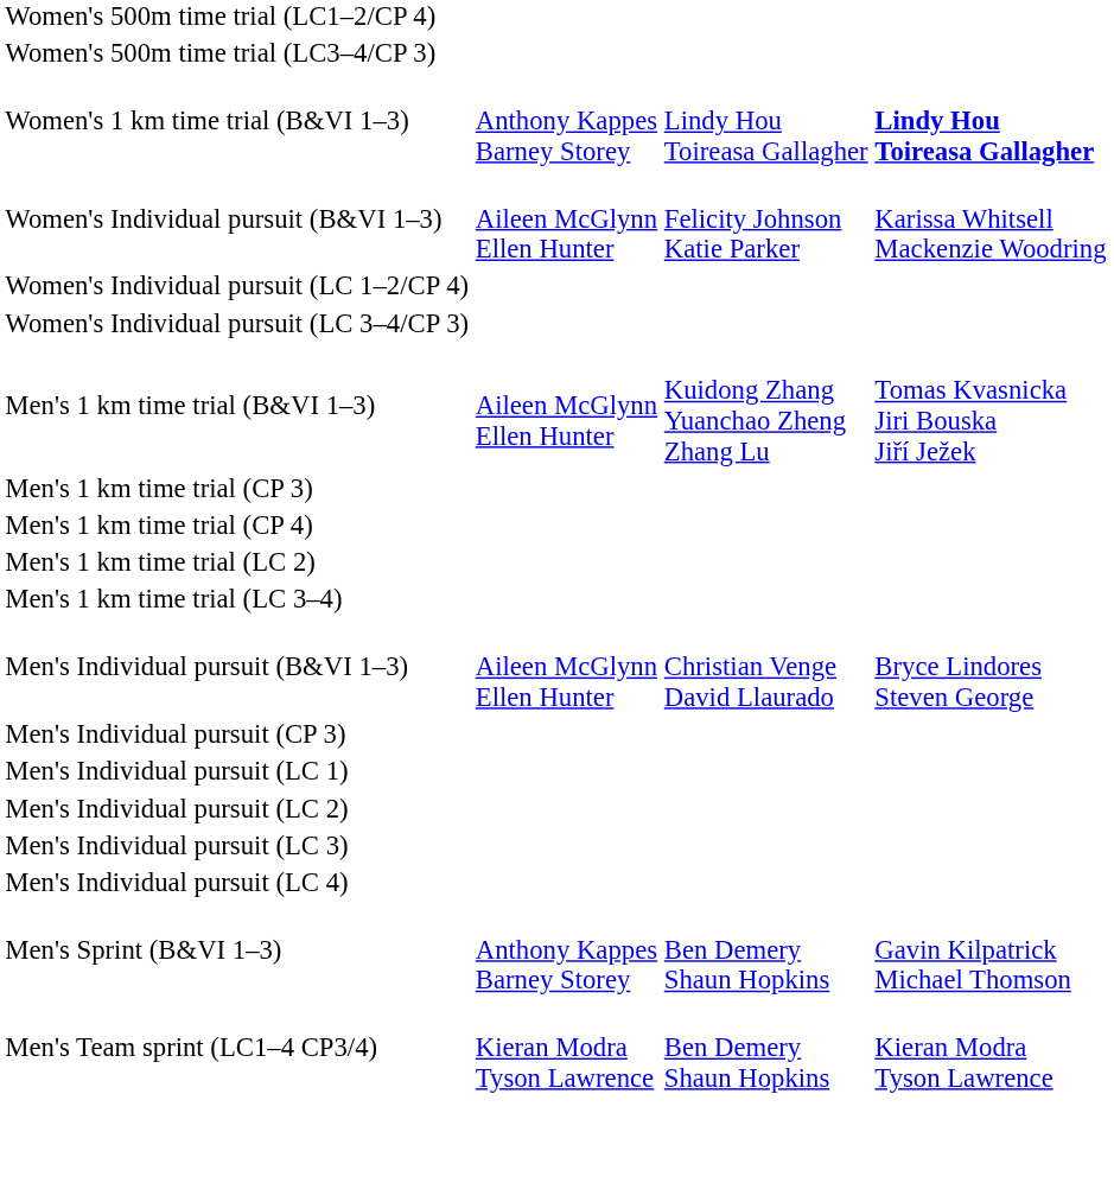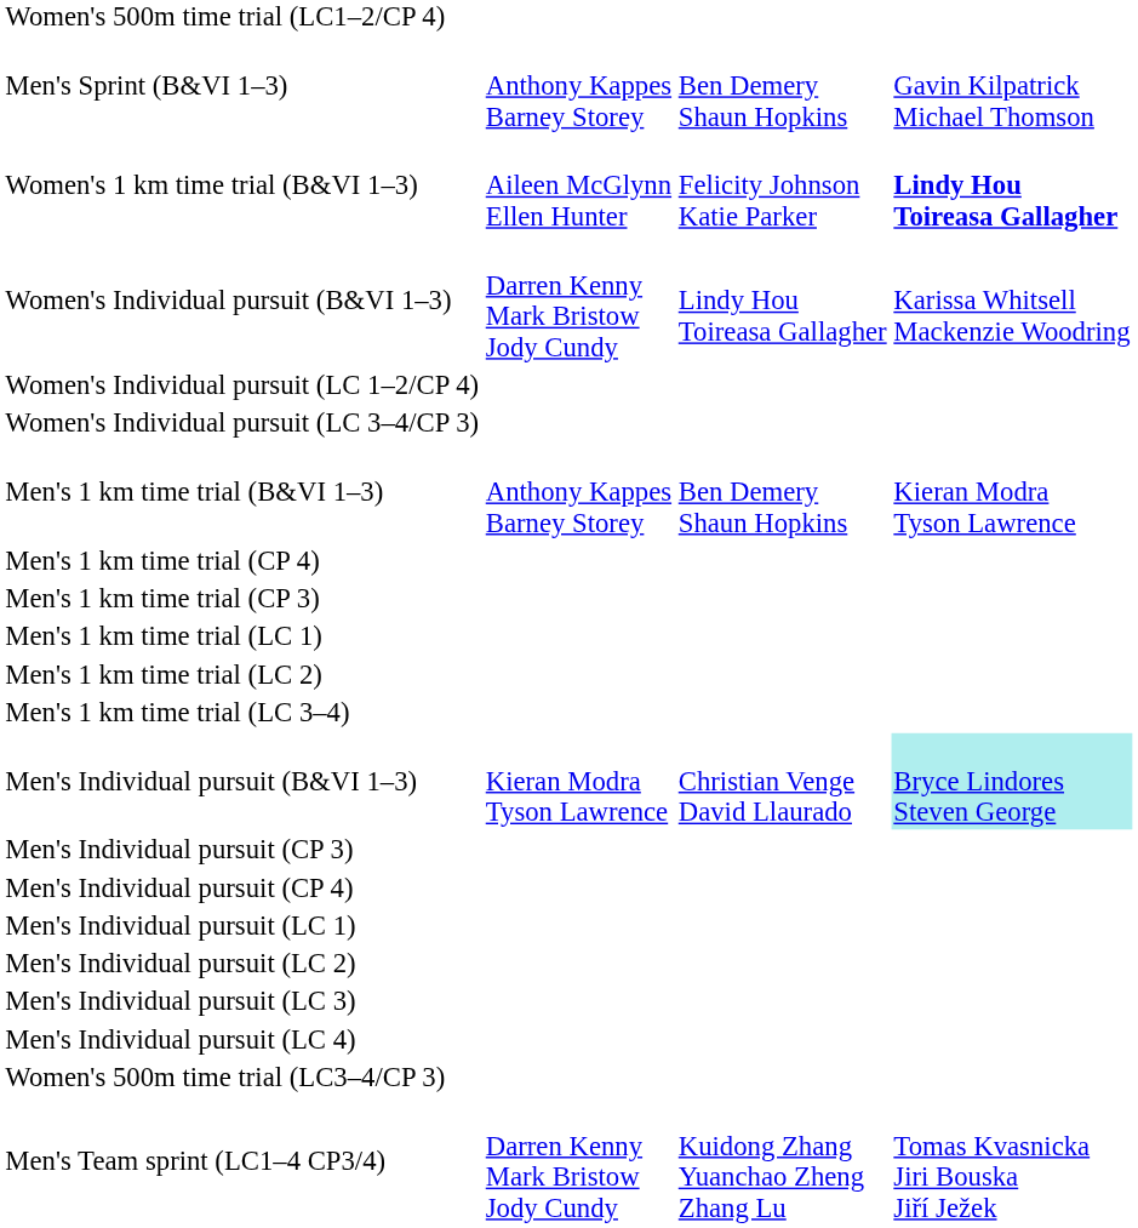rows swapped: Women's 500m time trial (LC3–4/CP 3) <-> Men's Sprint (B&VI 1–3)
Women's 1 km time trial (B&VI 1–3) | column 2: Anthony Kappes Barney Storey -> Aileen McGlynn Ellen Hunter
Women's 1 km time trial (B&VI 1–3) | column 3: Lindy Hou Toireasa Gallagher -> Felicity Johnson Katie Parker
Women's Individual pursuit (B&VI 1–3) | column 2: Aileen McGlynn Ellen Hunter -> Darren Kenny Mark Bristow Jody Cundy
Women's Individual pursuit (B&VI 1–3) | column 3: Felicity Johnson Katie Parker -> Lindy Hou Toireasa Gallagher
Men's 1 km time trial (B&VI 1–3) | column 2: Aileen McGlynn Ellen Hunter -> Anthony Kappes Barney Storey
Men's 1 km time trial (B&VI 1–3) | column 3: Kuidong Zhang Yuanchao Zheng Zhang Lu -> Ben Demery Shaun Hopkins
Men's 1 km time trial (B&VI 1–3) | column 4: Tomas Kvasnicka Jiri Bouska Jiří Ježek -> Kieran Modra Tyson Lawrence
rows swapped: Men's 1 km time trial (CP 3) <-> Men's 1 km time trial (CP 4)
+ row: Men's 1 km time trial (LC 1)
Men's Individual pursuit (B&VI 1–3) | column 2: Aileen McGlynn Ellen Hunter -> Kieran Modra Tyson Lawrence
Men's Individual pursuit (B&VI 1–3) | column 4: no background -> paleturquoise background
+ row: Men's Individual pursuit (CP 4)
Men's Team sprint (LC1–4 CP3/4) | column 2: Kieran Modra Tyson Lawrence -> Darren Kenny Mark Bristow Jody Cundy
Men's Team sprint (LC1–4 CP3/4) | column 3: Ben Demery Shaun Hopkins -> Kuidong Zhang Yuanchao Zheng Zhang Lu
Men's Team sprint (LC1–4 CP3/4) | column 4: Kieran Modra Tyson Lawrence -> Tomas Kvasnicka Jiri Bouska Jiří Ježek
